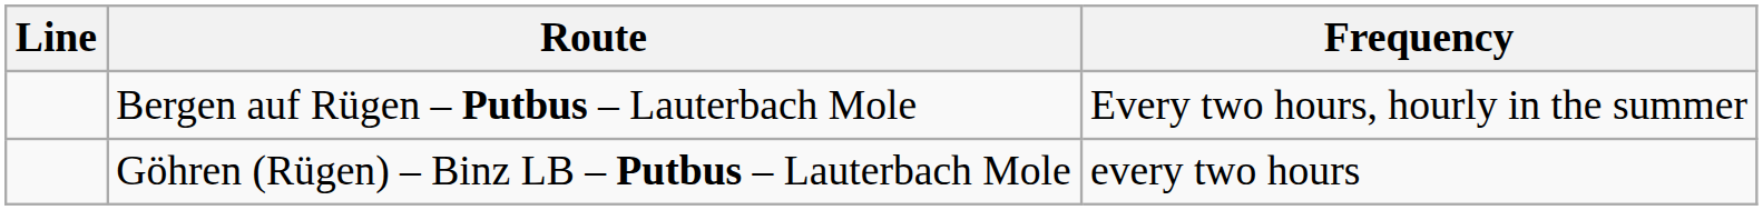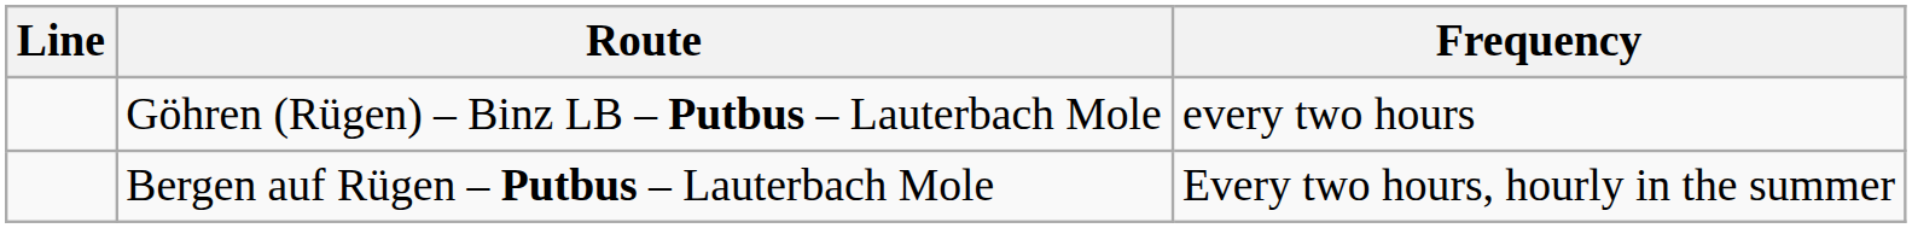rows swapped: Bergen auf Rügen – Putbus – Lauterbach Mole <-> Göhren (Rügen) – Binz LB – Putbus – Lauterbach Mole
